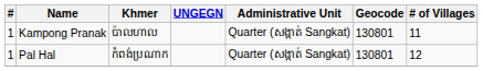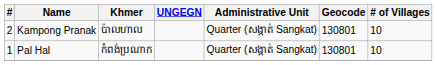Kampong Pranak | #: 1 -> 2
Kampong Pranak | # of Villages: 11 -> 10
Pal Hal | # of Villages: 12 -> 10
